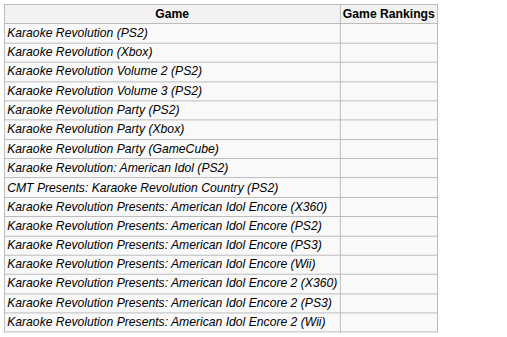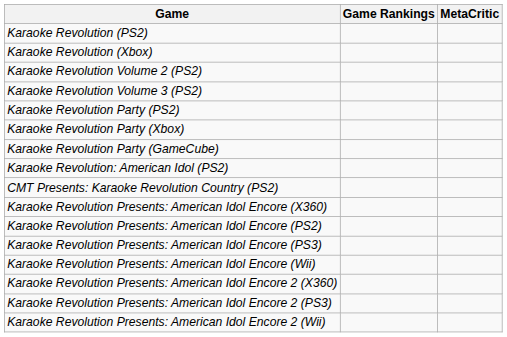+ column: MetaCritic
